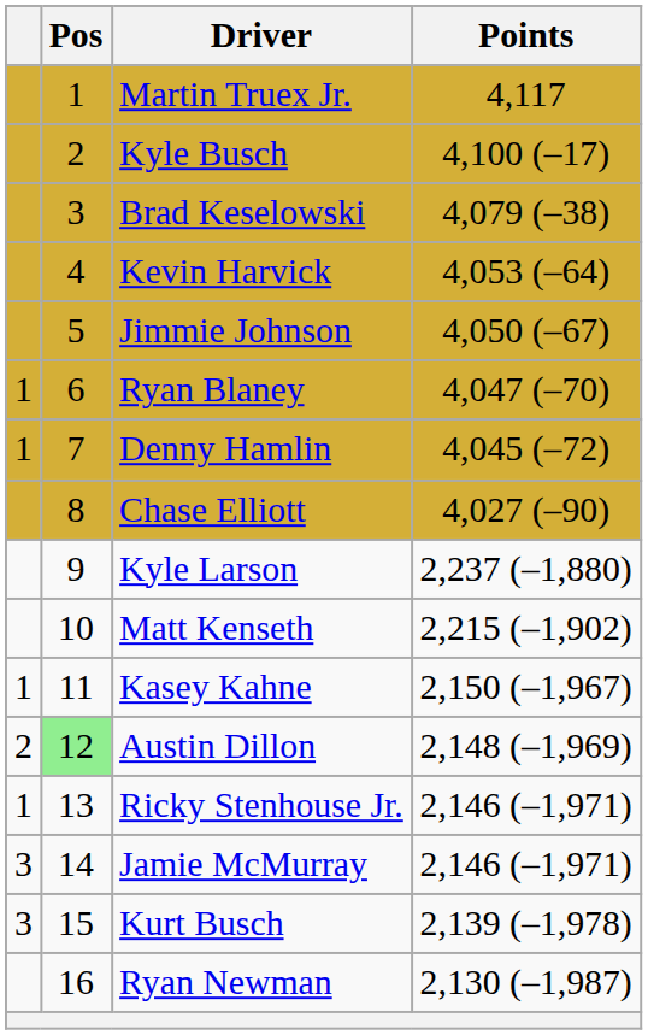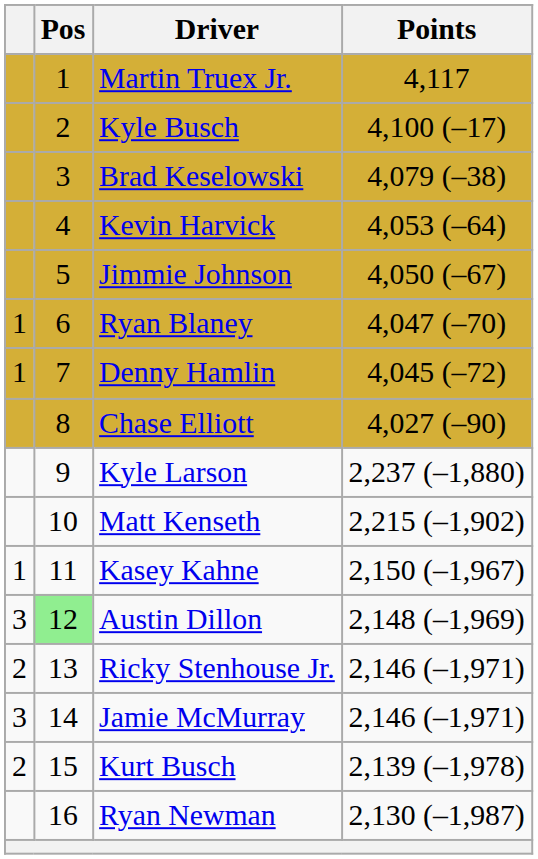Austin Dillon | column 1: 2 -> 3
Ricky Stenhouse Jr. | column 1: 1 -> 2
Kurt Busch | column 1: 3 -> 2
